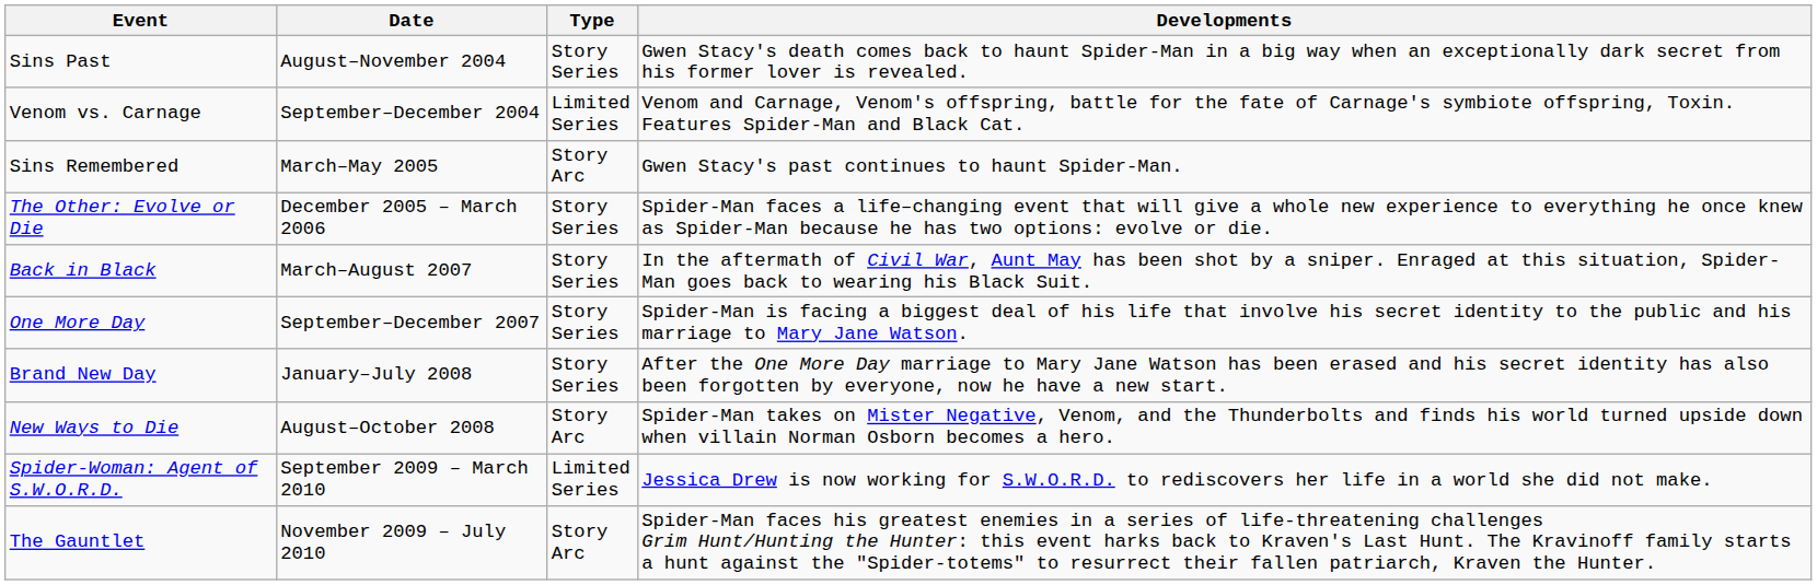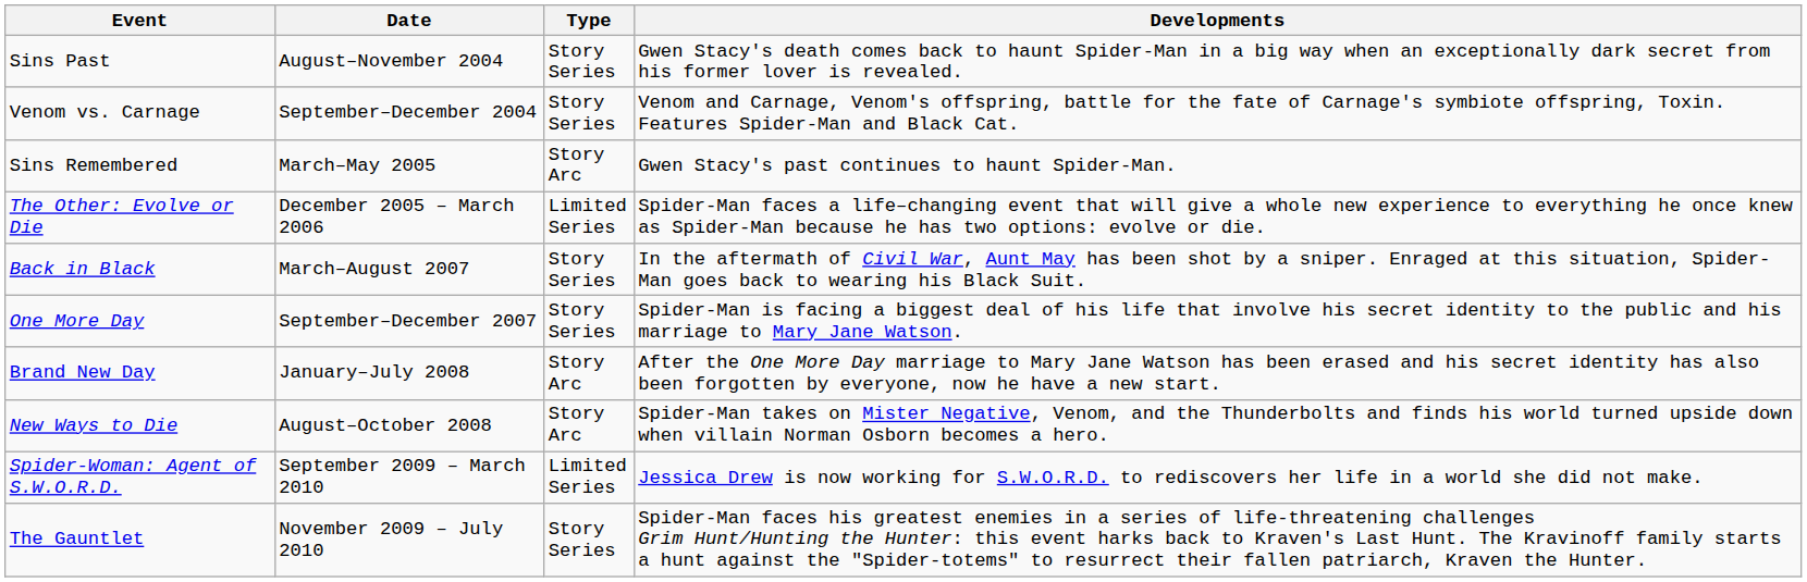Venom vs. Carnage | Type: Limited Series -> Story Series
The Other: Evolve or Die | Type: Story Series -> Limited Series
Brand New Day | Type: Story Series -> Story Arc
The Gauntlet | Type: Story Arc -> Story Series
